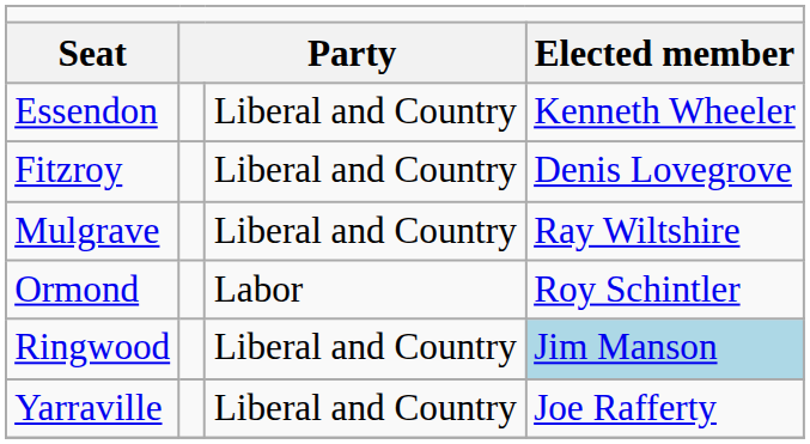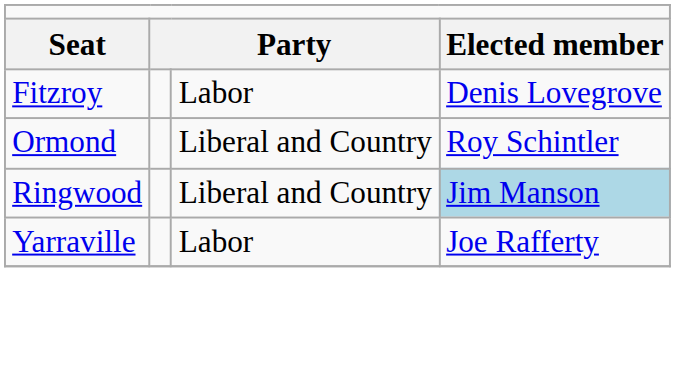- row: Essendon | Liberal and Country | Kenneth Wheeler
Fitzroy | column 3: Liberal and Country -> Labor
- row: Mulgrave | Liberal and Country | Ray Wiltshire
Ormond | column 3: Labor -> Liberal and Country
Yarraville | column 3: Liberal and Country -> Labor
